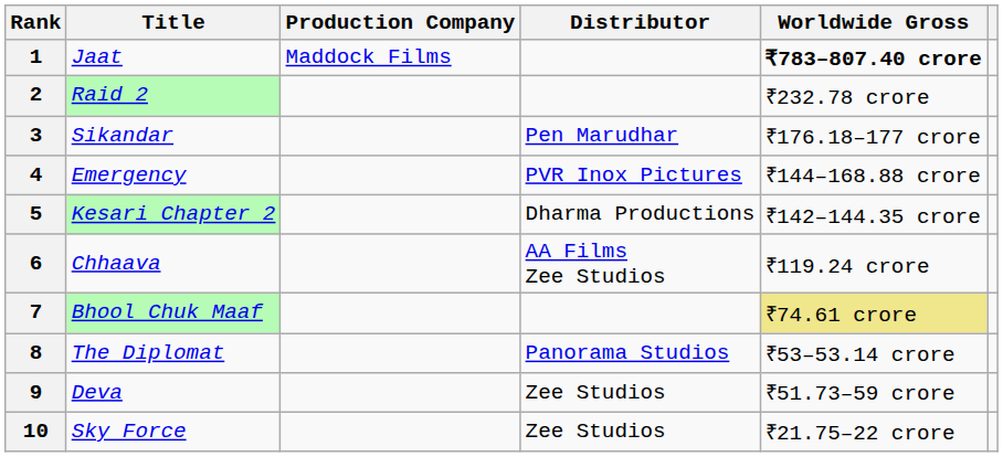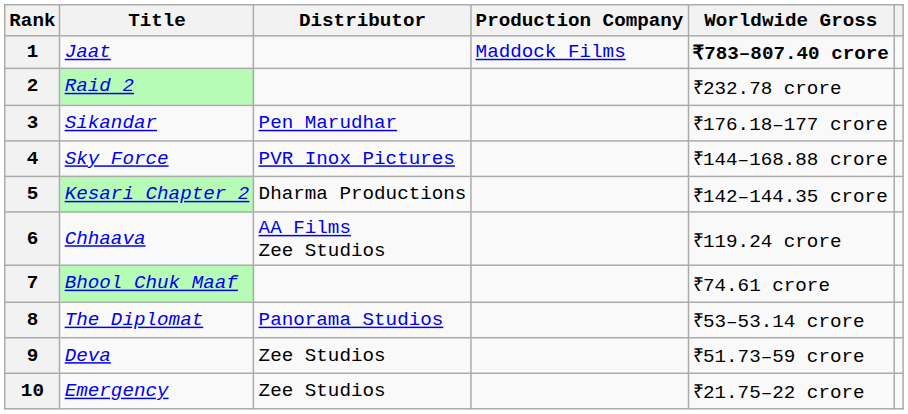columns swapped: Production Company <-> Distributor
4 | Title: Emergency -> Sky Force
7 | Worldwide Gross: khaki background -> no background
10 | Title: Sky Force -> Emergency
